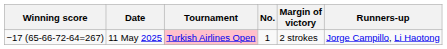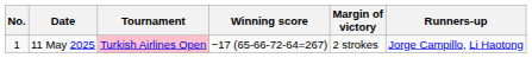columns swapped: No. <-> Winning score
